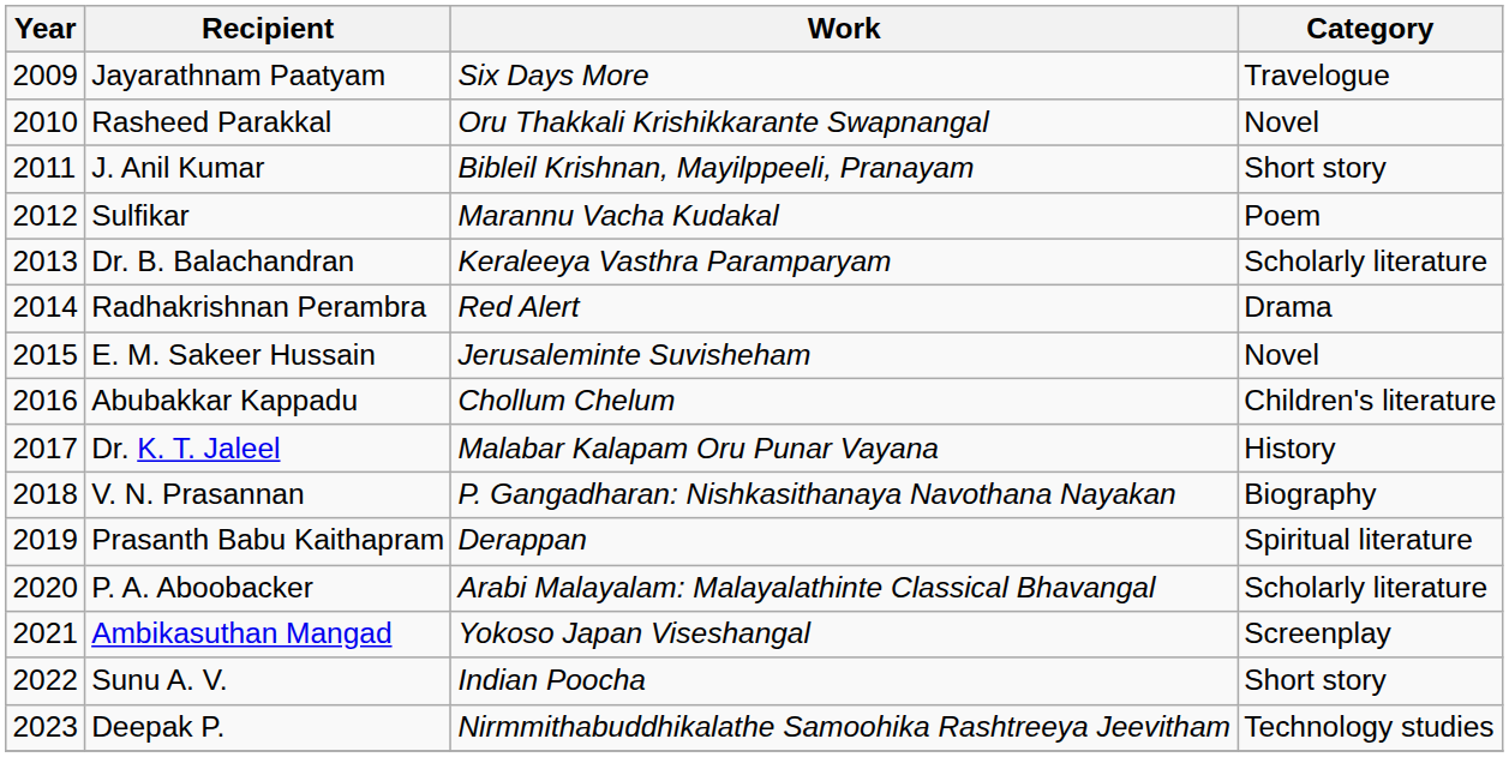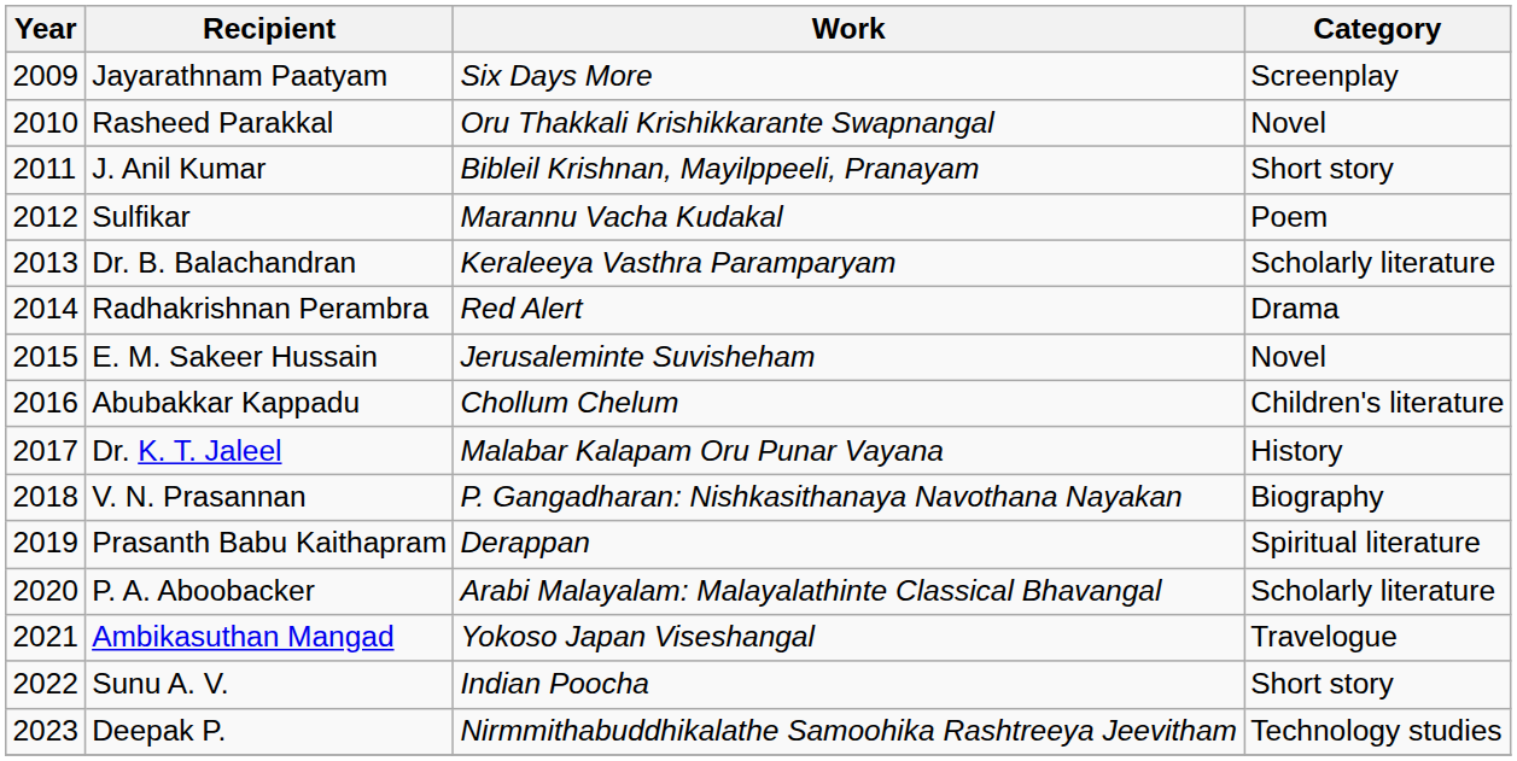Jayarathnam Paatyam | Category: Travelogue -> Screenplay
Ambikasuthan Mangad | Category: Screenplay -> Travelogue
